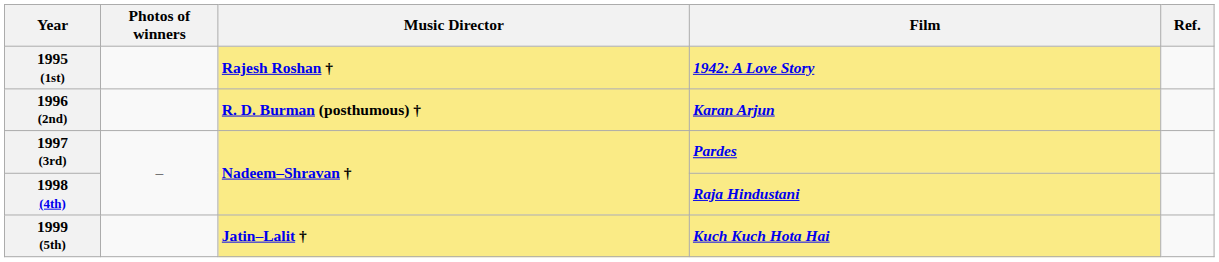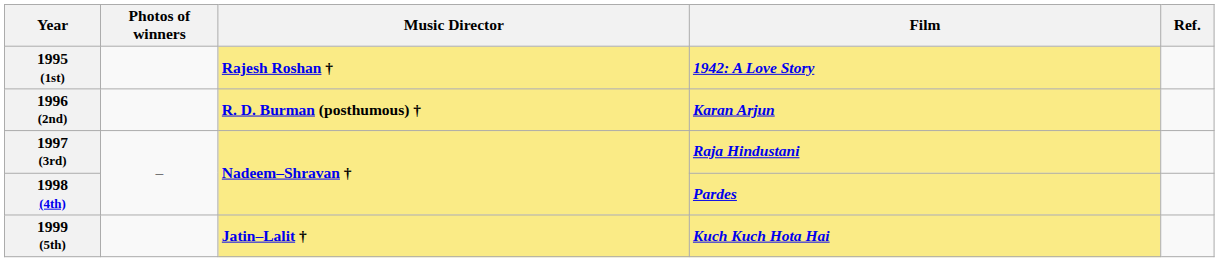1997 (3rd) | Film: Pardes -> Raja Hindustani
1998 (4th) | Film: Raja Hindustani -> Pardes
